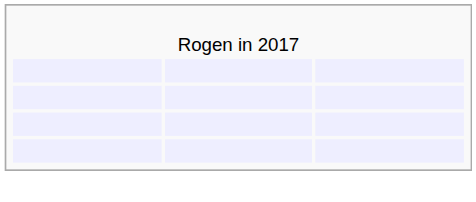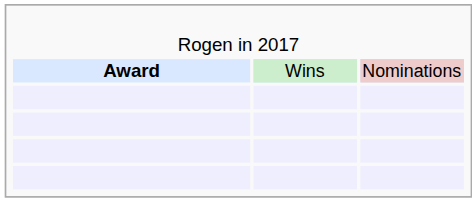+ row: Award | Wins | Nominations
